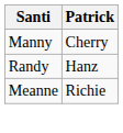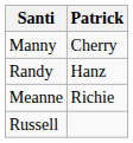+ row: Russell
